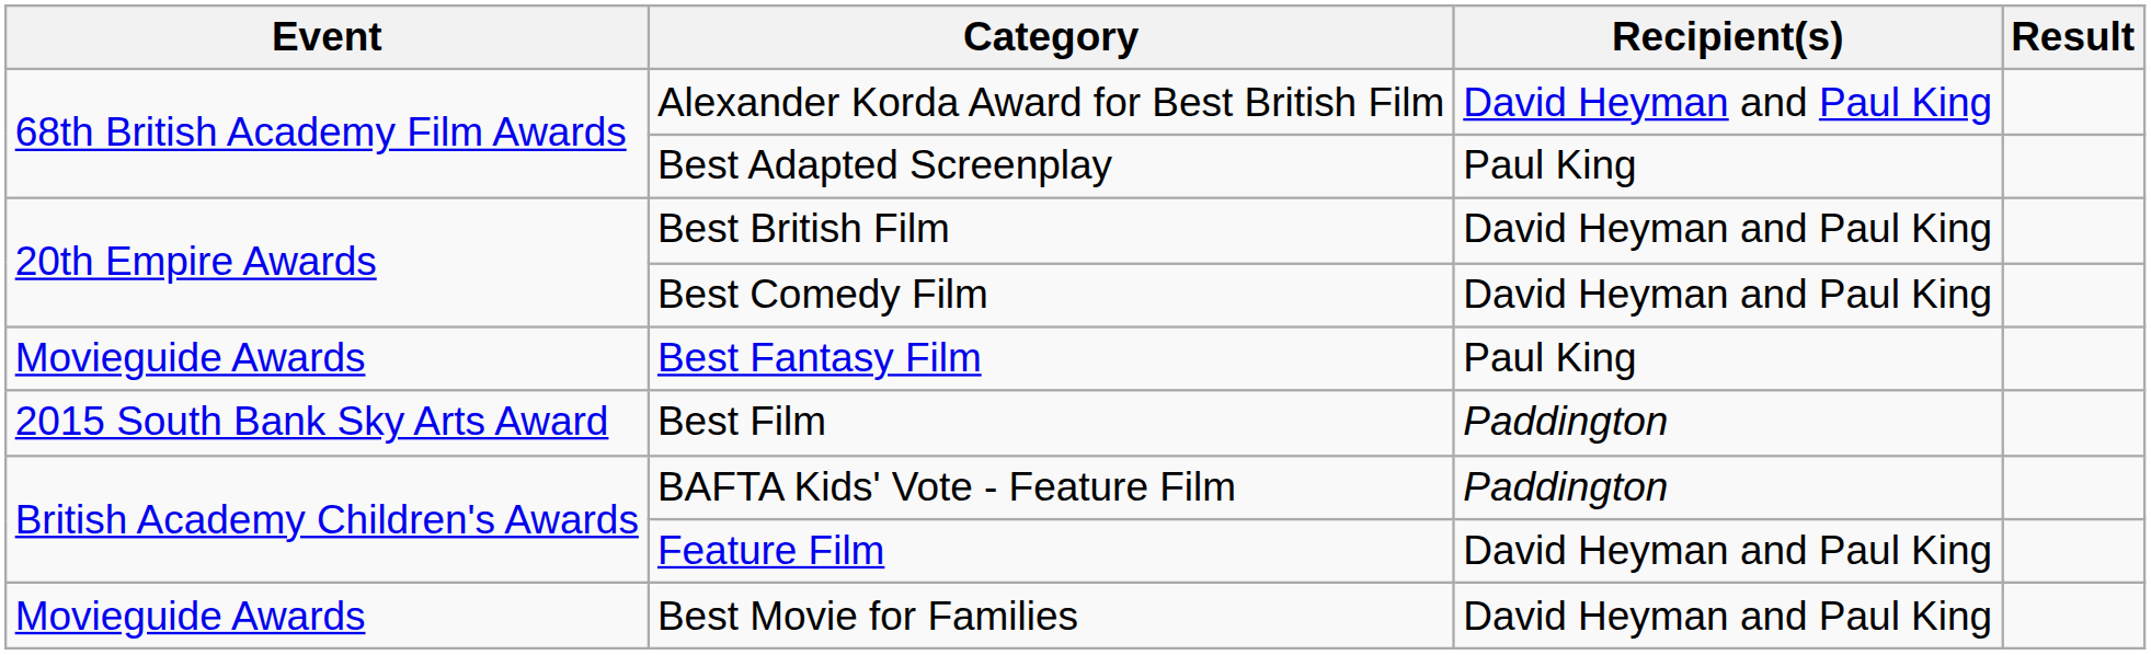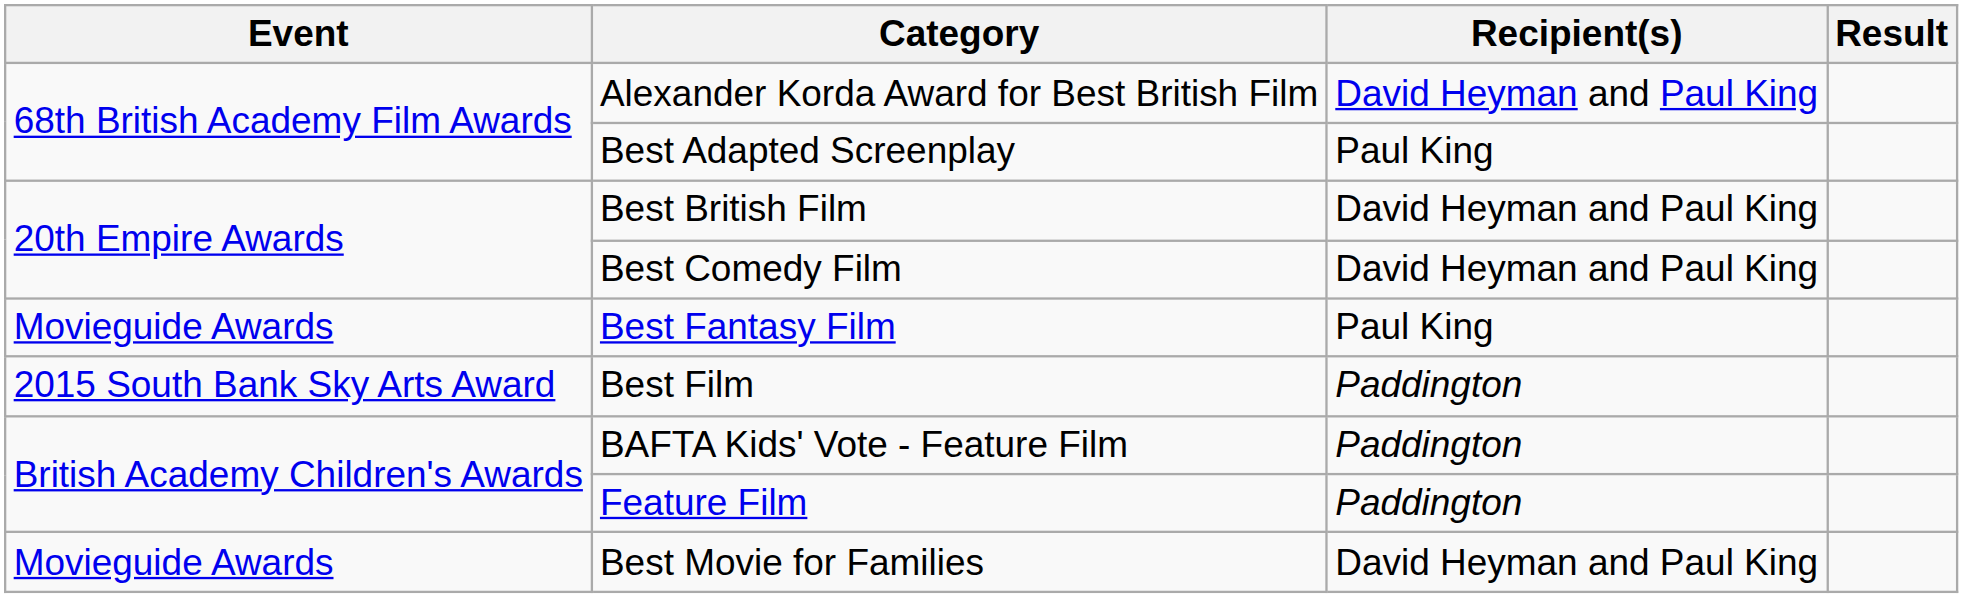Feature Film | Recipient(s): David Heyman and Paul King -> Paddington
